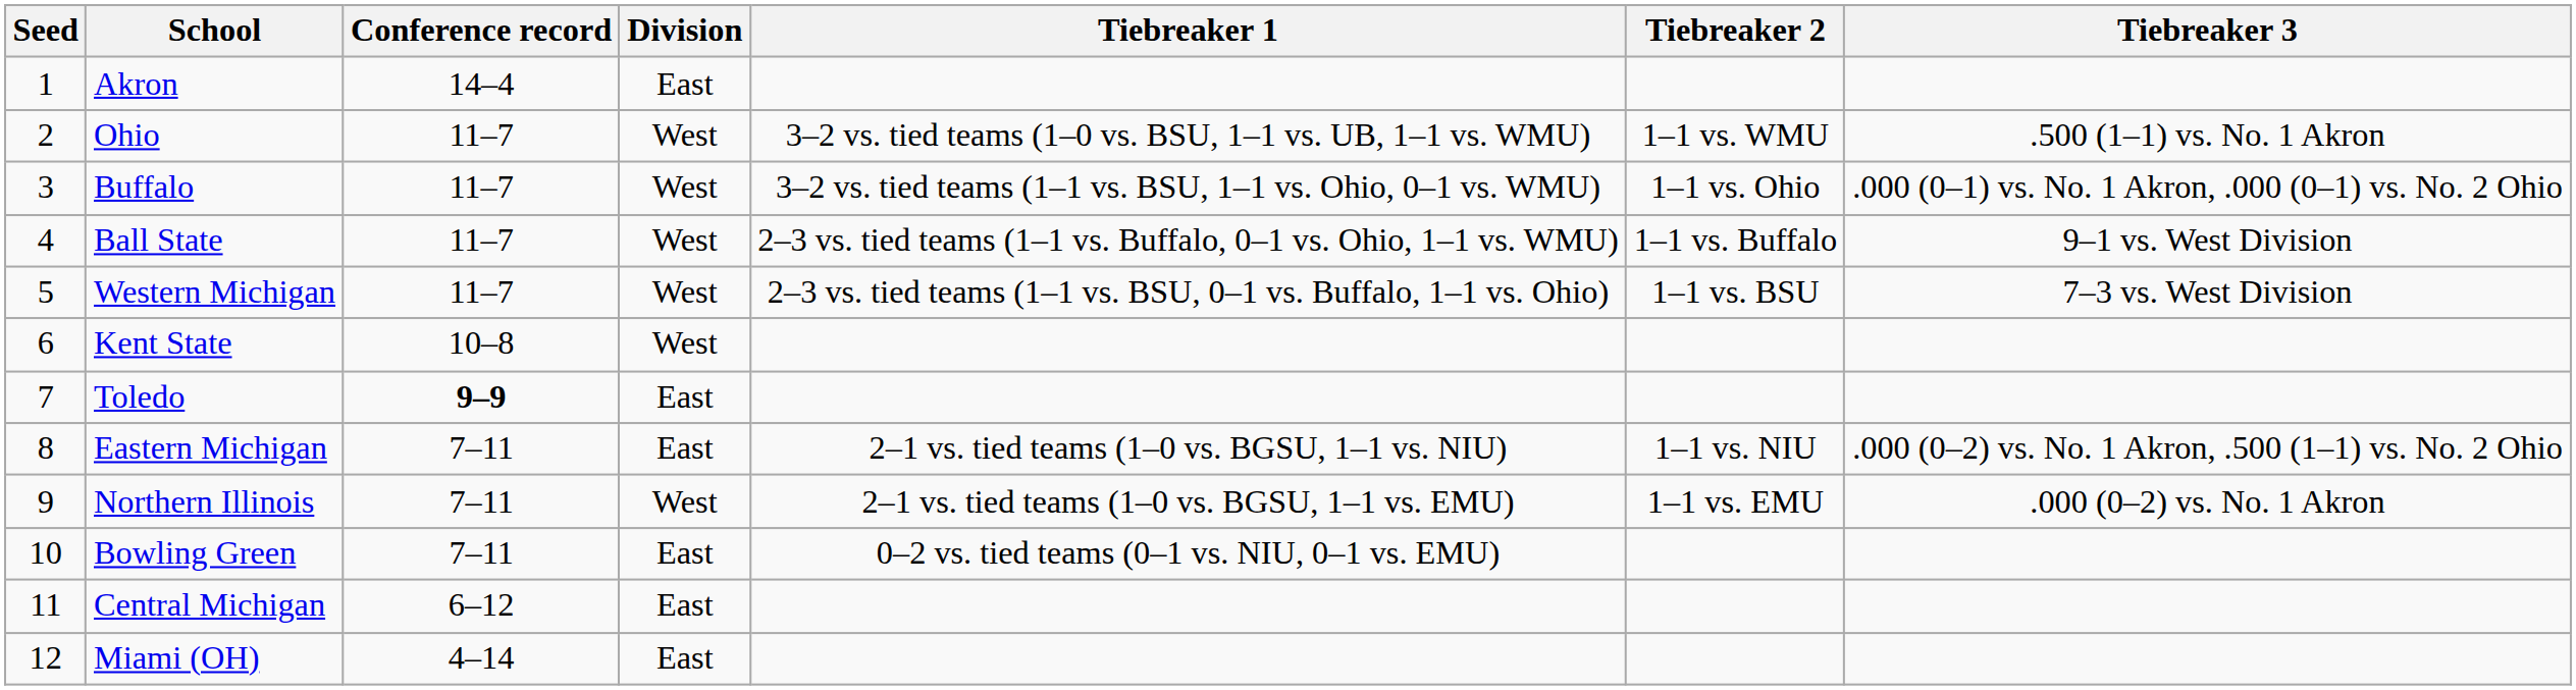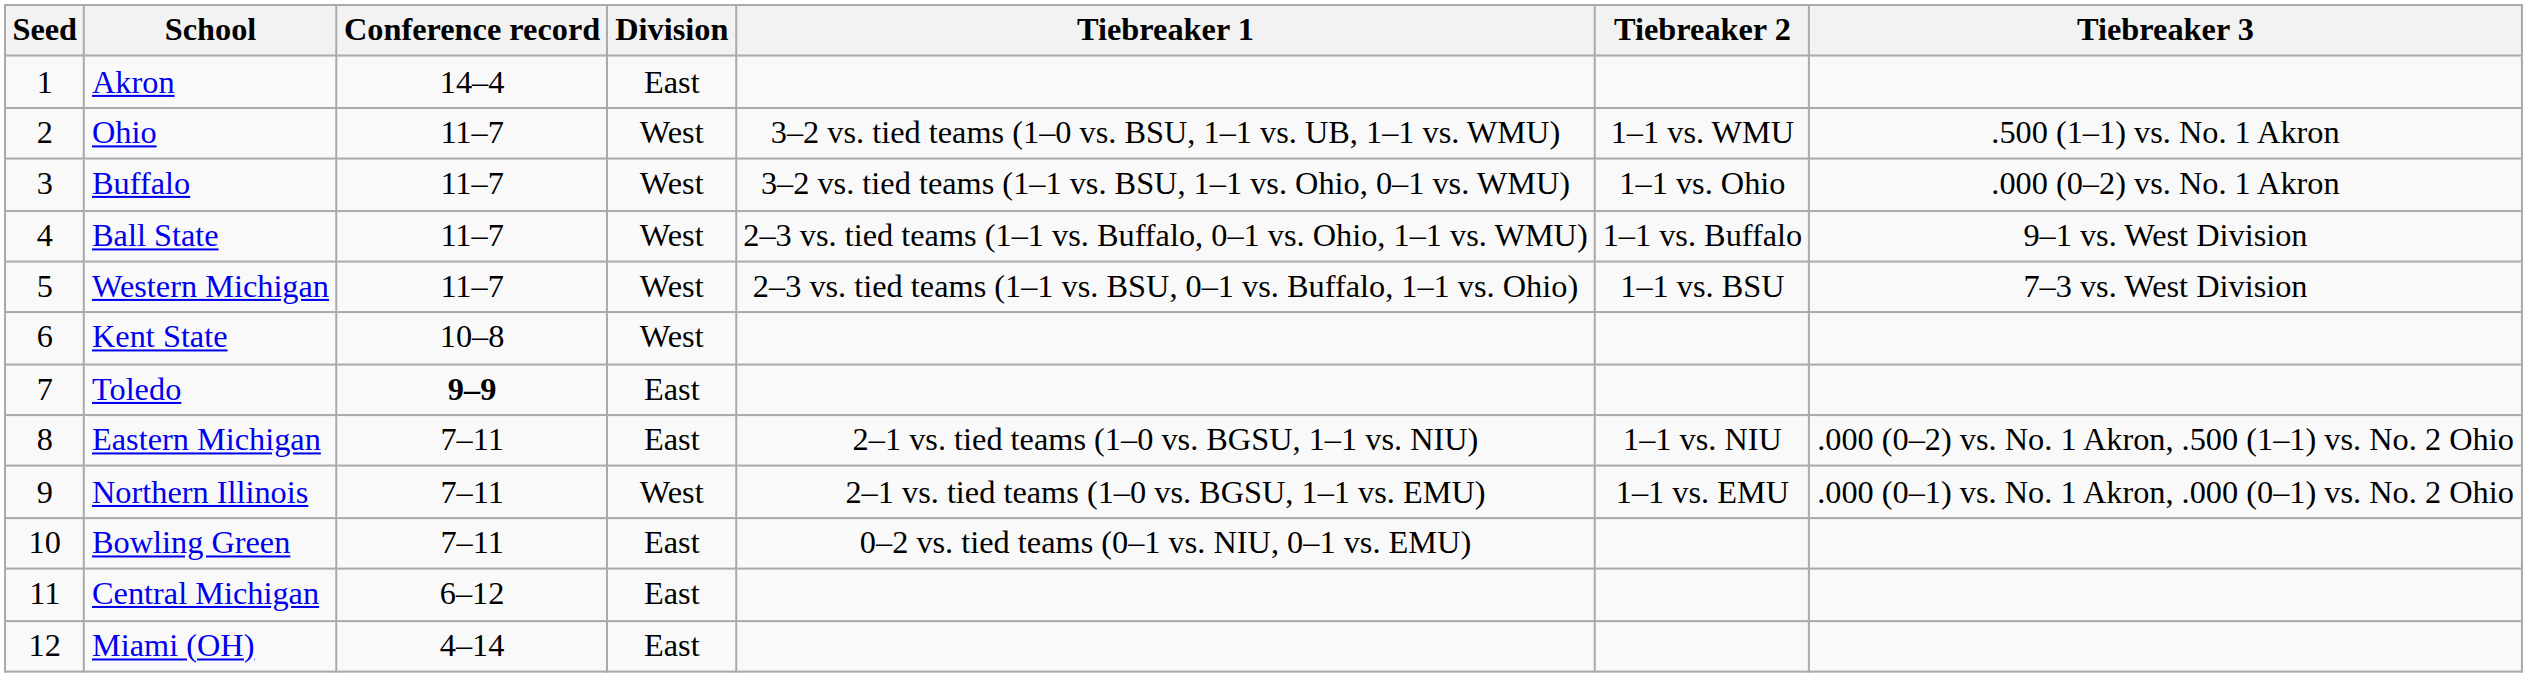Buffalo | Tiebreaker 3: .000 (0–1) vs. No. 1 Akron, .000 (0–1) vs. No. 2 Ohio -> .000 (0–2) vs. No. 1 Akron
Northern Illinois | Tiebreaker 3: .000 (0–2) vs. No. 1 Akron -> .000 (0–1) vs. No. 1 Akron, .000 (0–1) vs. No. 2 Ohio
